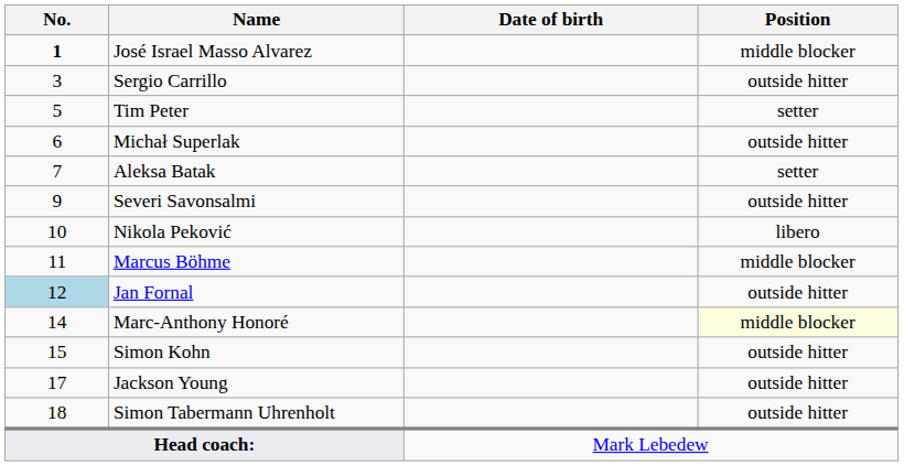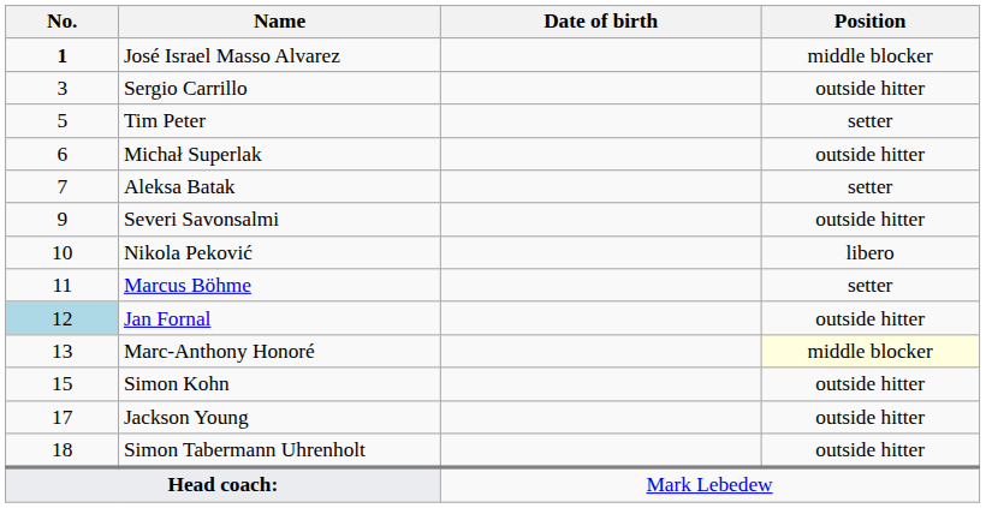Marcus Böhme | Position: middle blocker -> setter
Marc-Anthony Honoré | No.: 14 -> 13
